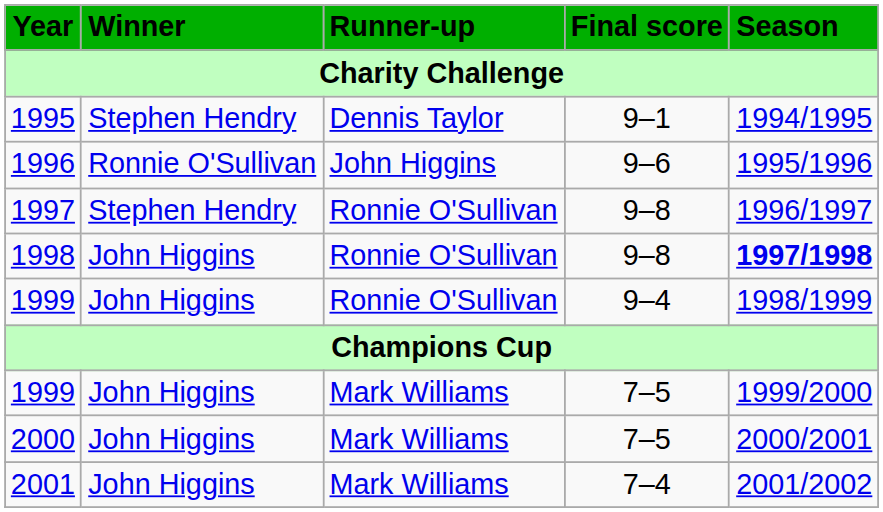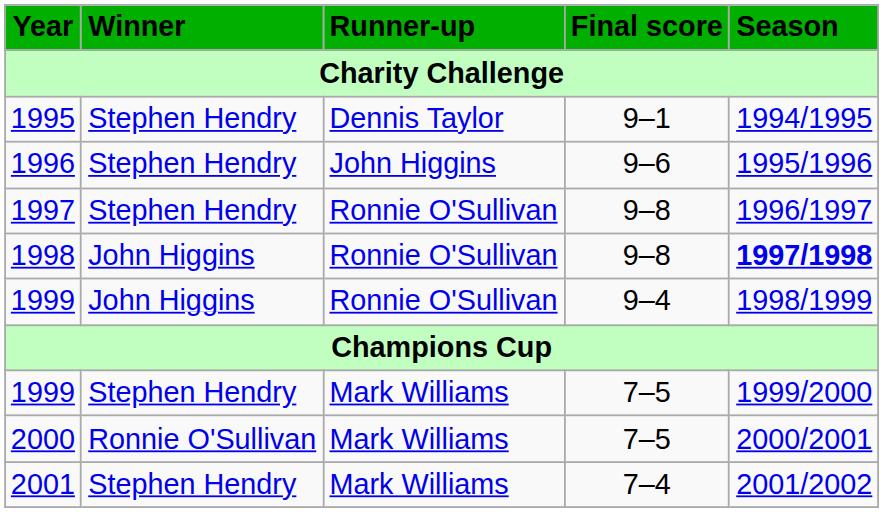1996 | Winner: Ronnie O'Sullivan -> Stephen Hendry
1999 / 7–5 | Winner: John Higgins -> Stephen Hendry
2000 | Winner: John Higgins -> Ronnie O'Sullivan
2001 | Winner: John Higgins -> Stephen Hendry
